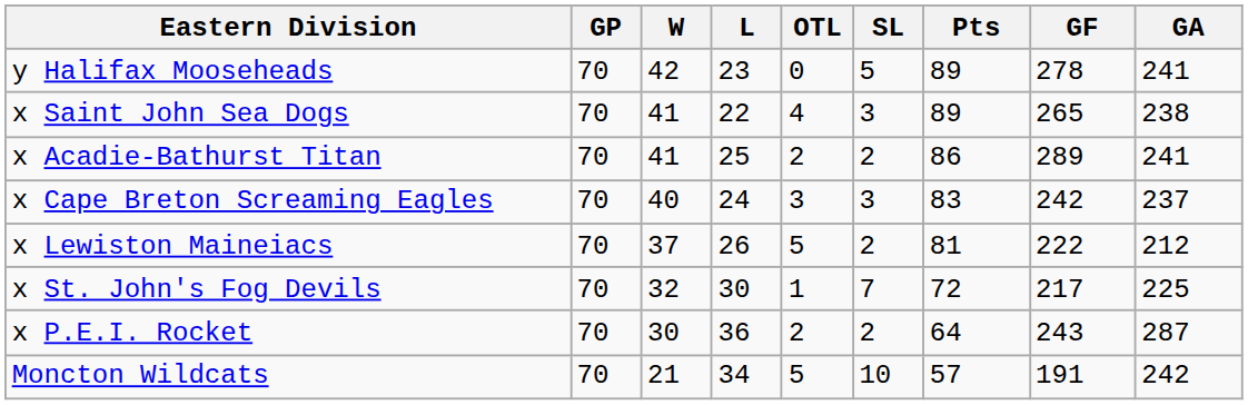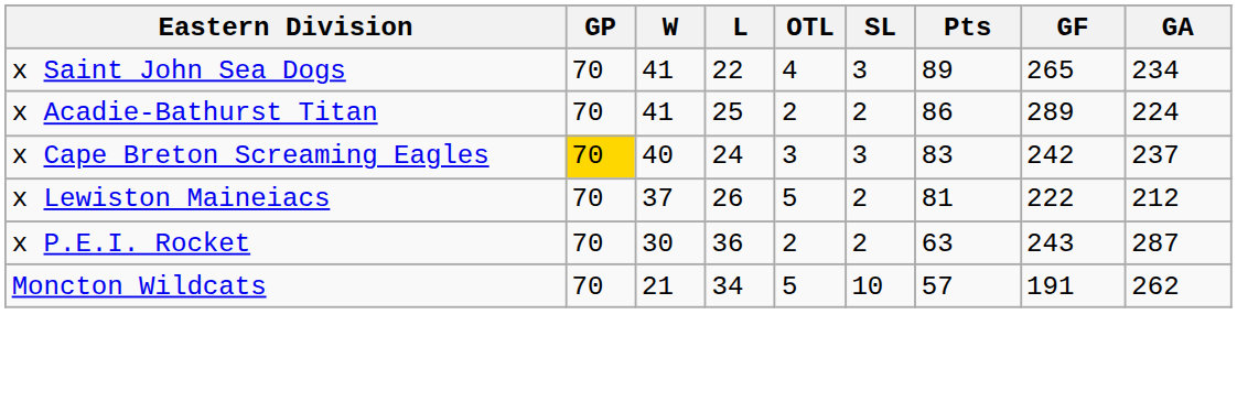- row: y Halifax Mooseheads | 70 | 42 | 23 | 0 | 5 | 89 | 278 | 241
x Saint John Sea Dogs | GA: 238 -> 234
x Acadie-Bathurst Titan | GA: 241 -> 224
x Cape Breton Screaming Eagles | GP: no background -> gold background
- row: x St. John's Fog Devils | 70 | 32 | 30 | 1 | 7 | 72 | 217 | 225
x P.E.I. Rocket | Pts: 64 -> 63
Moncton Wildcats | GA: 242 -> 262
